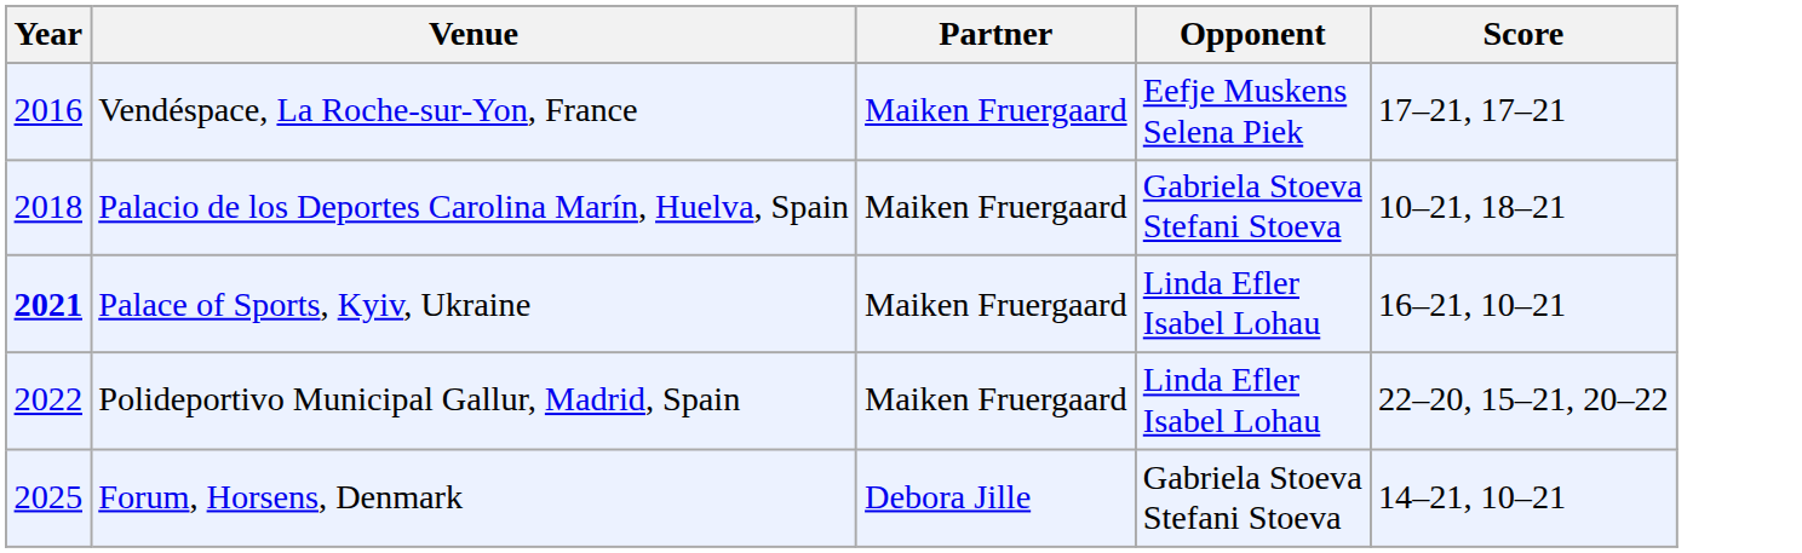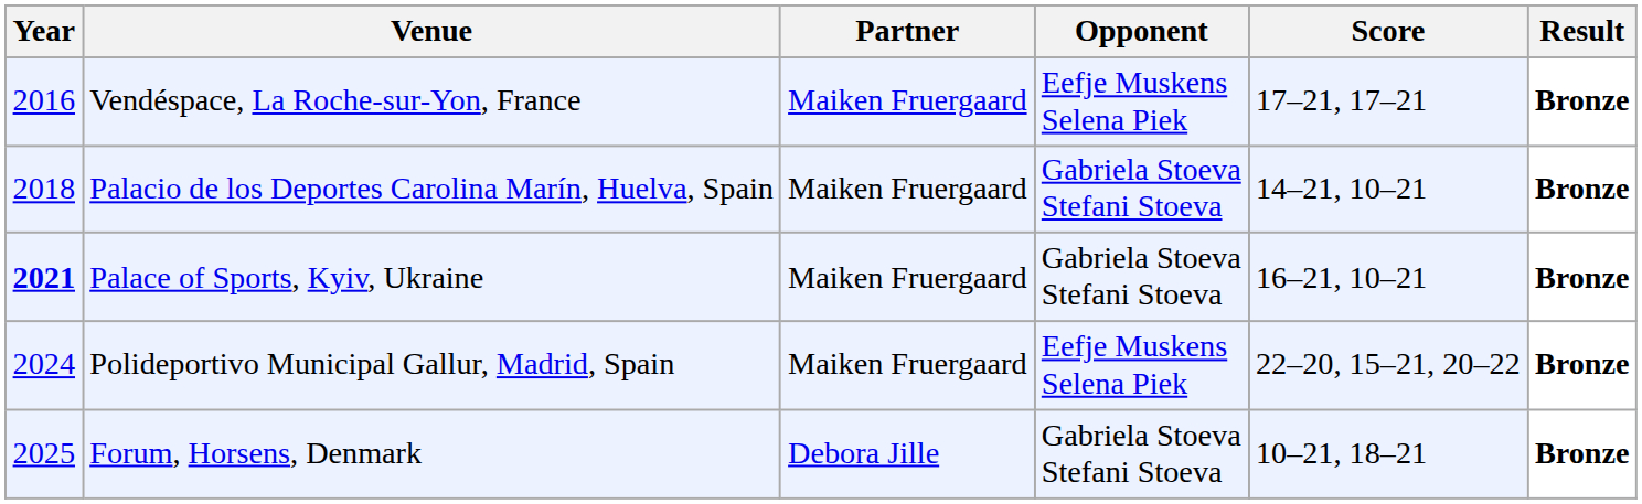+ column: Result | Bronze | Bronze | Bronze | Bronze | Bronze
Palacio de los Deportes Carolina Marín, Huelva, Spain | Score: 10–21, 18–21 -> 14–21, 10–21
Palace of Sports, Kyiv, Ukraine | Opponent: Linda Efler Isabel Lohau -> Gabriela Stoeva Stefani Stoeva
Polideportivo Municipal Gallur, Madrid, Spain | Year: 2022 -> 2024
Polideportivo Municipal Gallur, Madrid, Spain | Opponent: Linda Efler Isabel Lohau -> Eefje Muskens Selena Piek
Forum, Horsens, Denmark | Score: 14–21, 10–21 -> 10–21, 18–21
